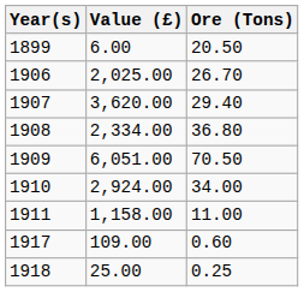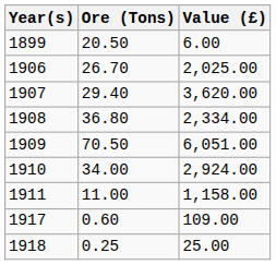columns swapped: Ore (Tons) <-> Value (£)
